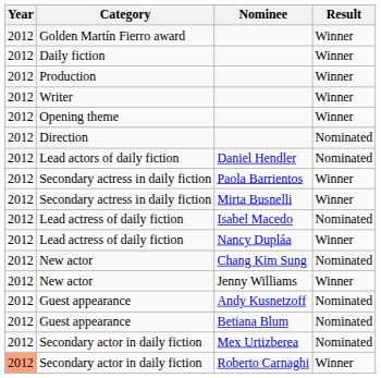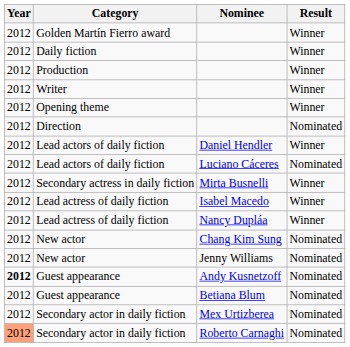Daniel Hendler | Result: Nominated -> Winner
+ row: 2012 | Lead actors of daily fiction | Luciano Cáceres | Nominated
- row: 2012 | Secondary actress in daily fiction | Paola Barrientos | Winner
Isabel Macedo | Result: Nominated -> Winner
Jenny Williams | Result: Winner -> Nominated
Andy Kusnetzoff | Year: normal -> bold
Roberto Carnaghi | Result: Winner -> Nominated
